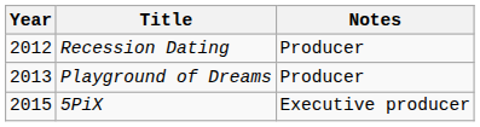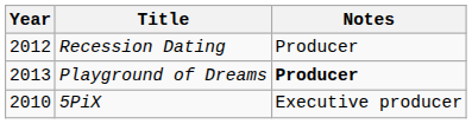Playground of Dreams | Notes: normal -> bold
5PiX | Year: 2015 -> 2010
